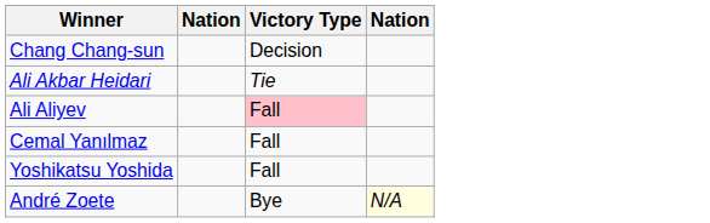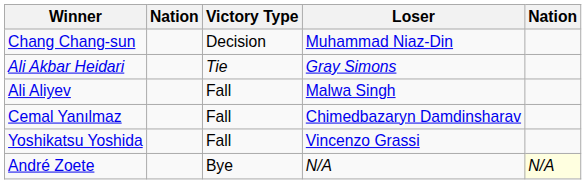+ column: Loser | Muhammad Niaz-Din | Gray Simons | Malwa Singh | Chimedbazaryn Damdinsharav | Vincenzo Grassi | N/A
Ali Aliyev | Victory Type: pink background -> no background
